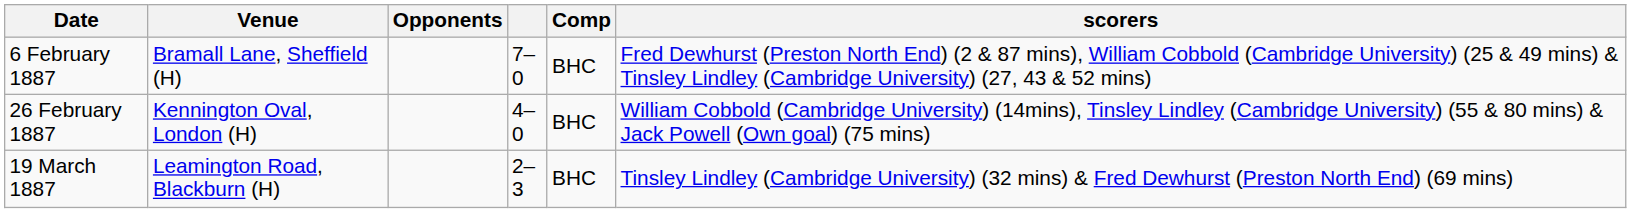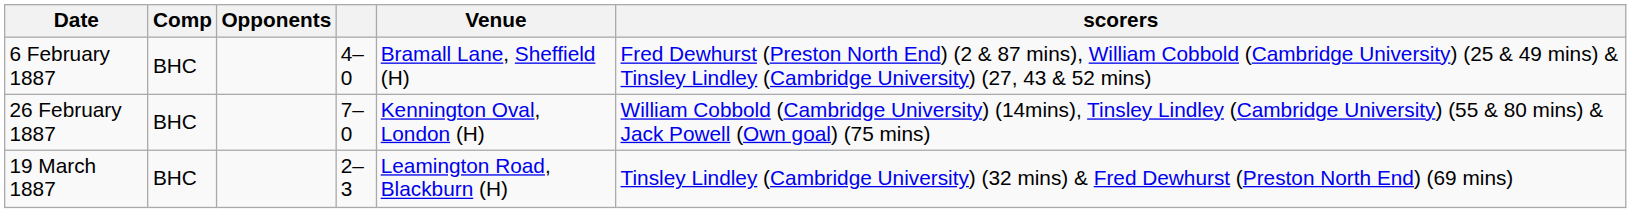columns swapped: Venue <-> Comp
6 February 1887 | column 4: 7–0 -> 4–0
26 February 1887 | column 4: 4–0 -> 7–0
